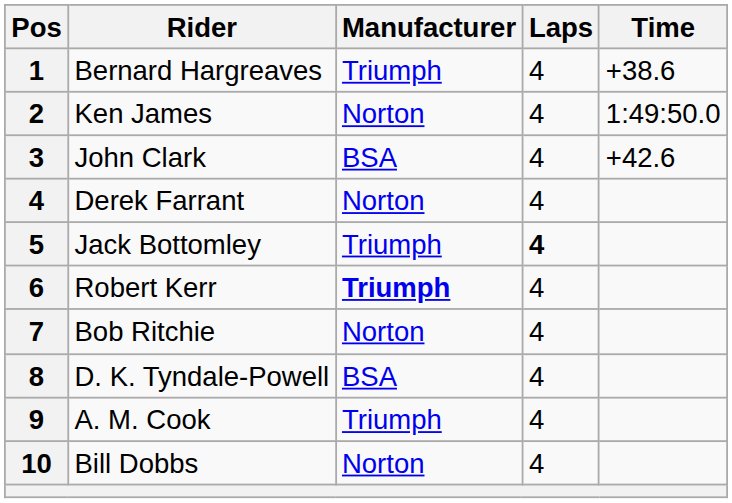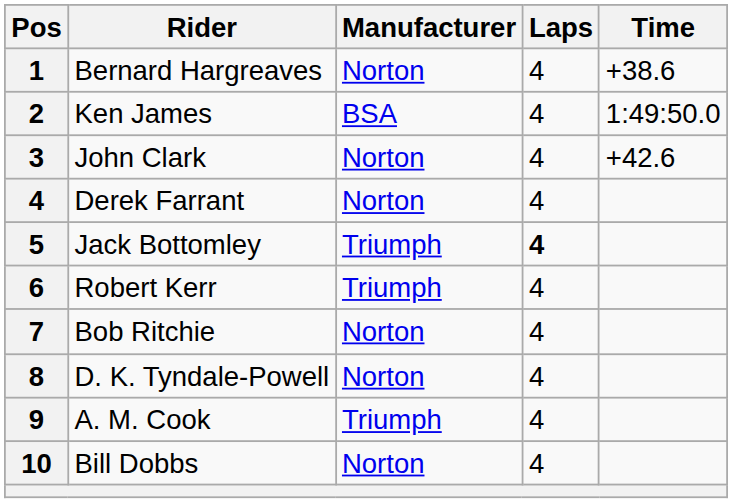Bernard Hargreaves | Manufacturer: Triumph -> Norton
Ken James | Manufacturer: Norton -> BSA
John Clark | Manufacturer: BSA -> Norton
Robert Kerr | Manufacturer: bold -> normal
D. K. Tyndale-Powell | Manufacturer: BSA -> Norton
